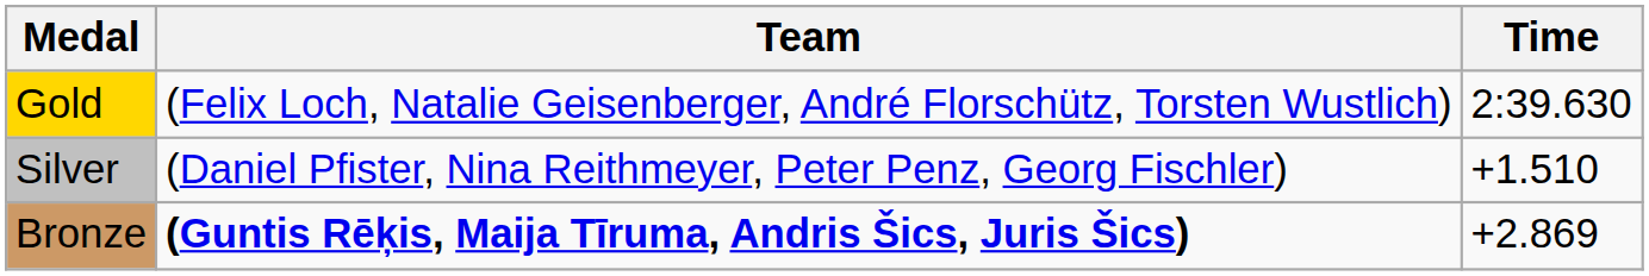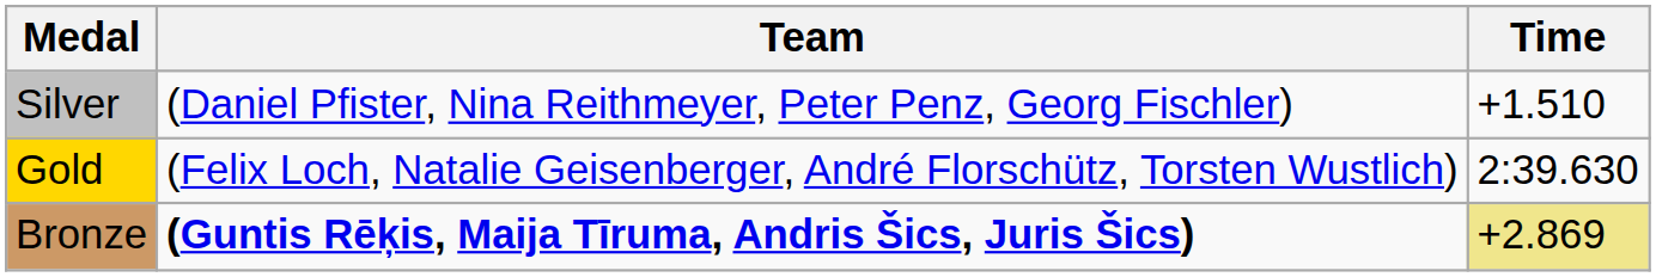rows swapped: Gold <-> Silver
Bronze | Time: no background -> khaki background
